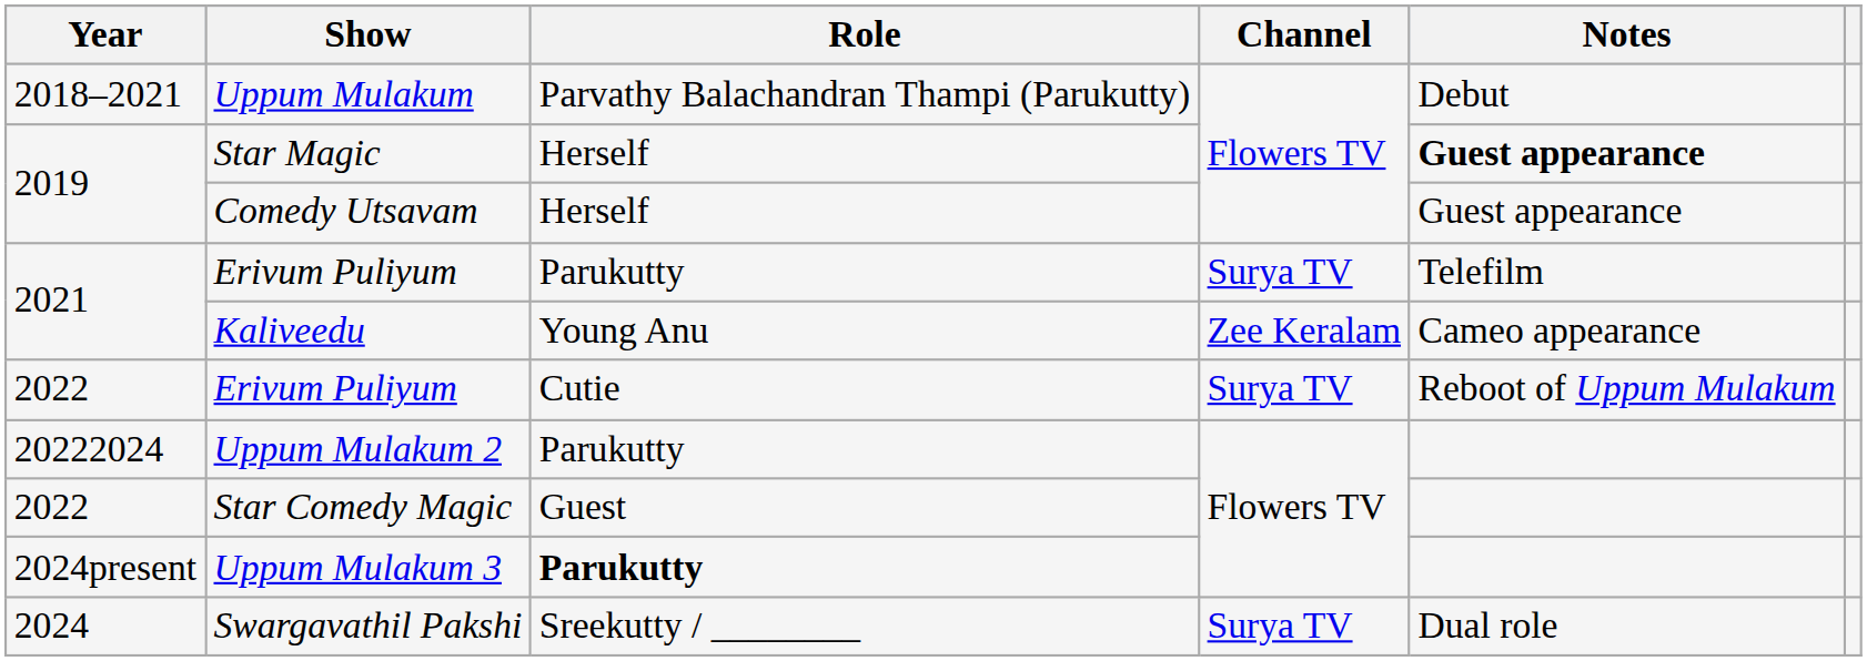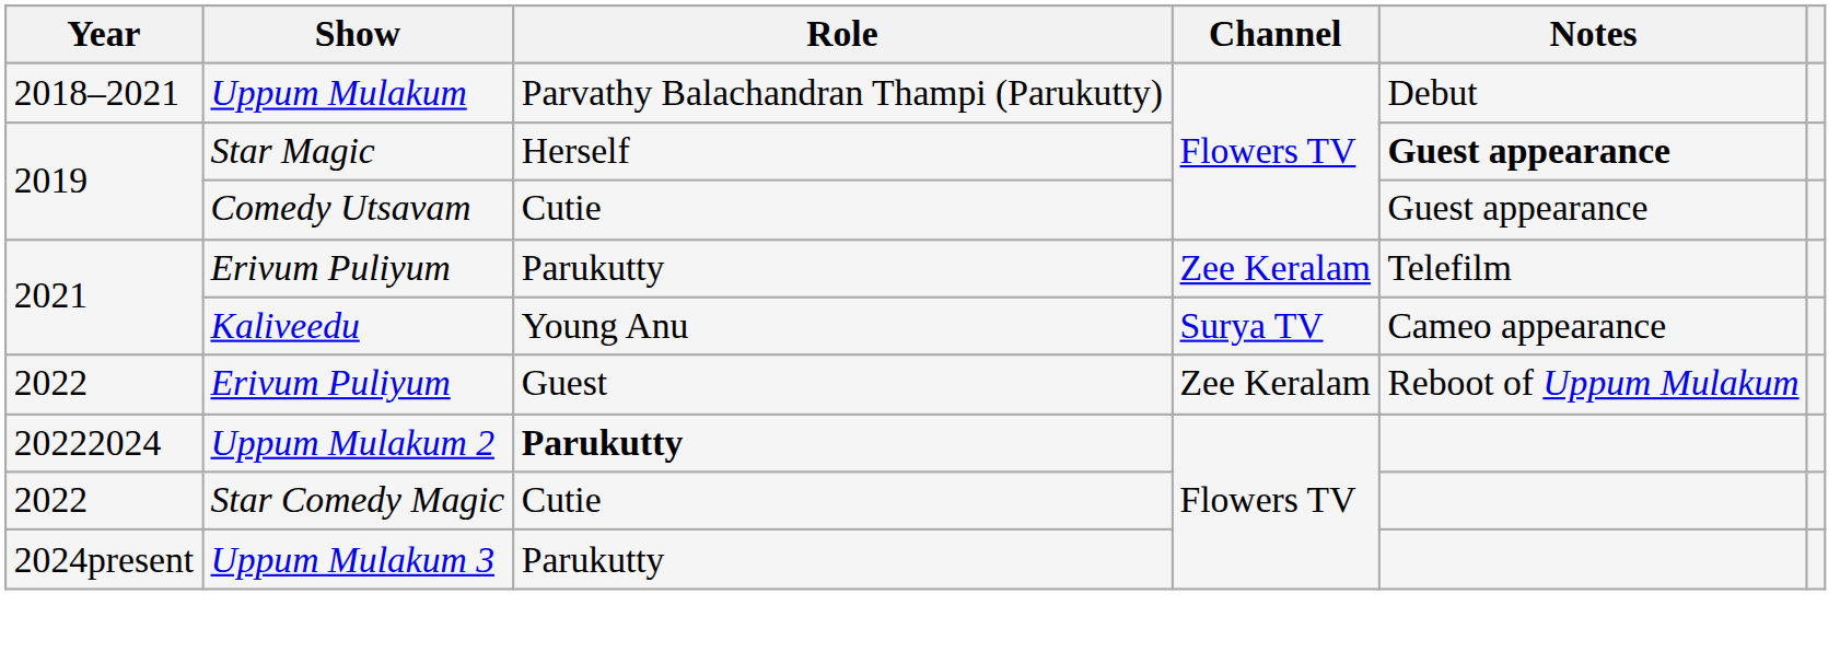Comedy Utsavam | Role: Herself -> Cutie
2021 / Erivum Puliyum | Channel: Surya TV -> Zee Keralam
Kaliveedu | Channel: Zee Keralam -> Surya TV
2022 / Erivum Puliyum | Role: Cutie -> Guest
2022 / Erivum Puliyum | Channel: Surya TV -> Zee Keralam
Uppum Mulakum 2 | Role: normal -> bold
Star Comedy Magic | Role: Guest -> Cutie
Uppum Mulakum 3 | Role: bold -> normal
- row: 2024 | Swargavathil Pakshi | Sreekutty / ________ | Surya TV | Dual role
